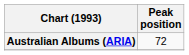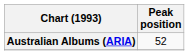Australian Albums (ARIA) | Peak position: 72 -> 52
